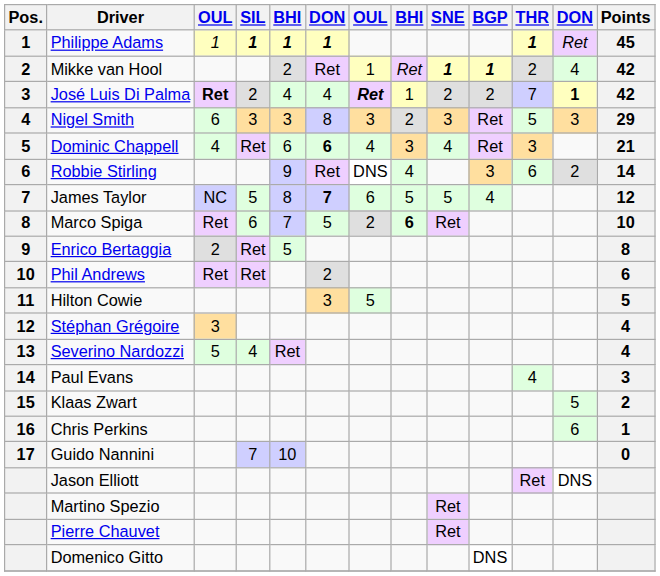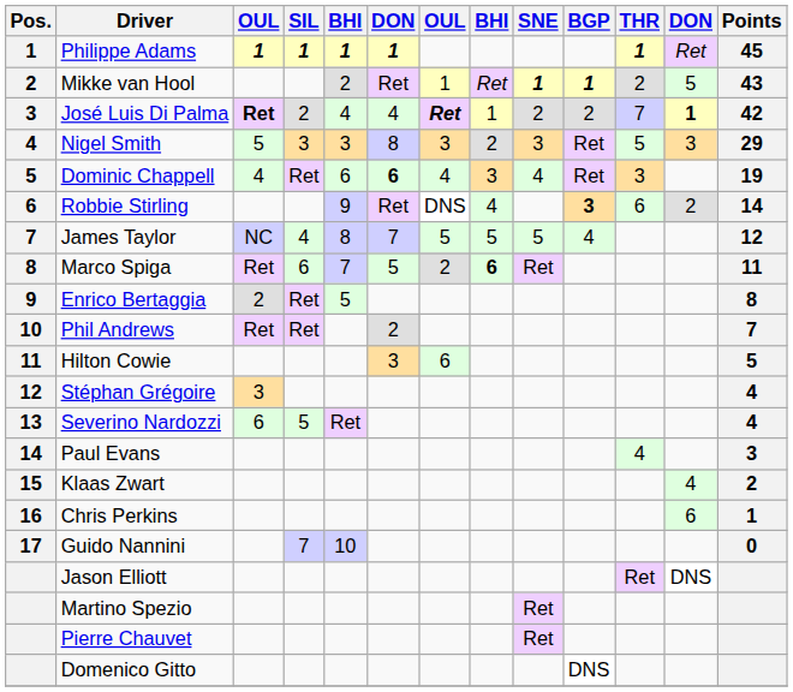Philippe Adams | column 3: normal -> bold
Mikke van Hool | column 12: 4 -> 5
Mikke van Hool | Points: 42 -> 43
Nigel Smith | column 3: 6 -> 5
Dominic Chappell | Points: 21 -> 19
Robbie Stirling | BGP: normal -> bold
James Taylor | SIL: 5 -> 4
James Taylor | column 6: bold -> normal
James Taylor | column 7: 6 -> 5
Marco Spiga | Points: 10 -> 11
Phil Andrews | Points: 6 -> 7
Hilton Cowie | column 7: 5 -> 6
Severino Nardozzi | column 3: 5 -> 6
Severino Nardozzi | SIL: 4 -> 5
Klaas Zwart | column 12: 5 -> 4
